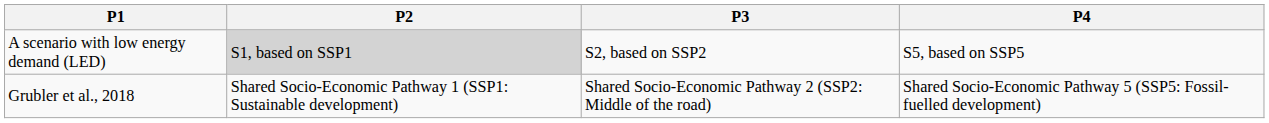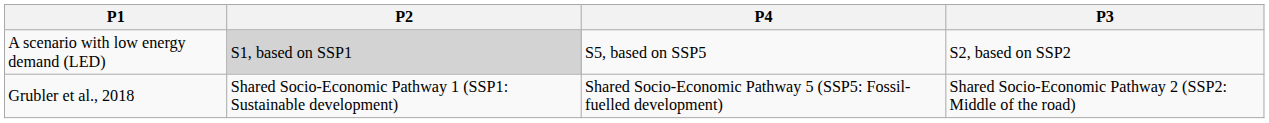columns swapped: P3 <-> P4
